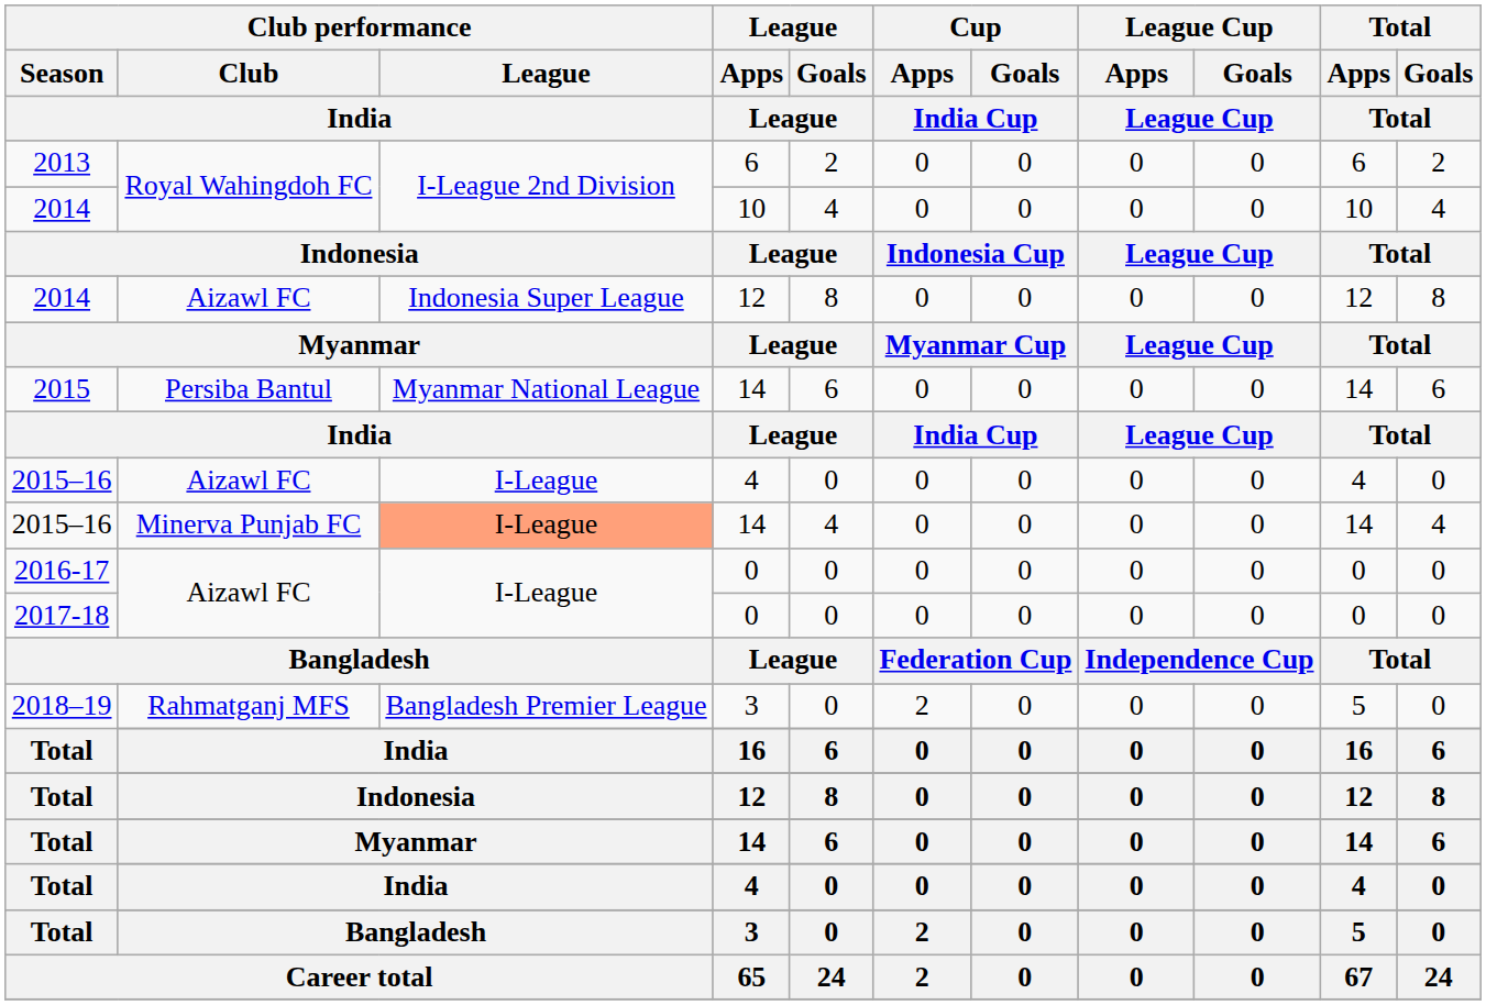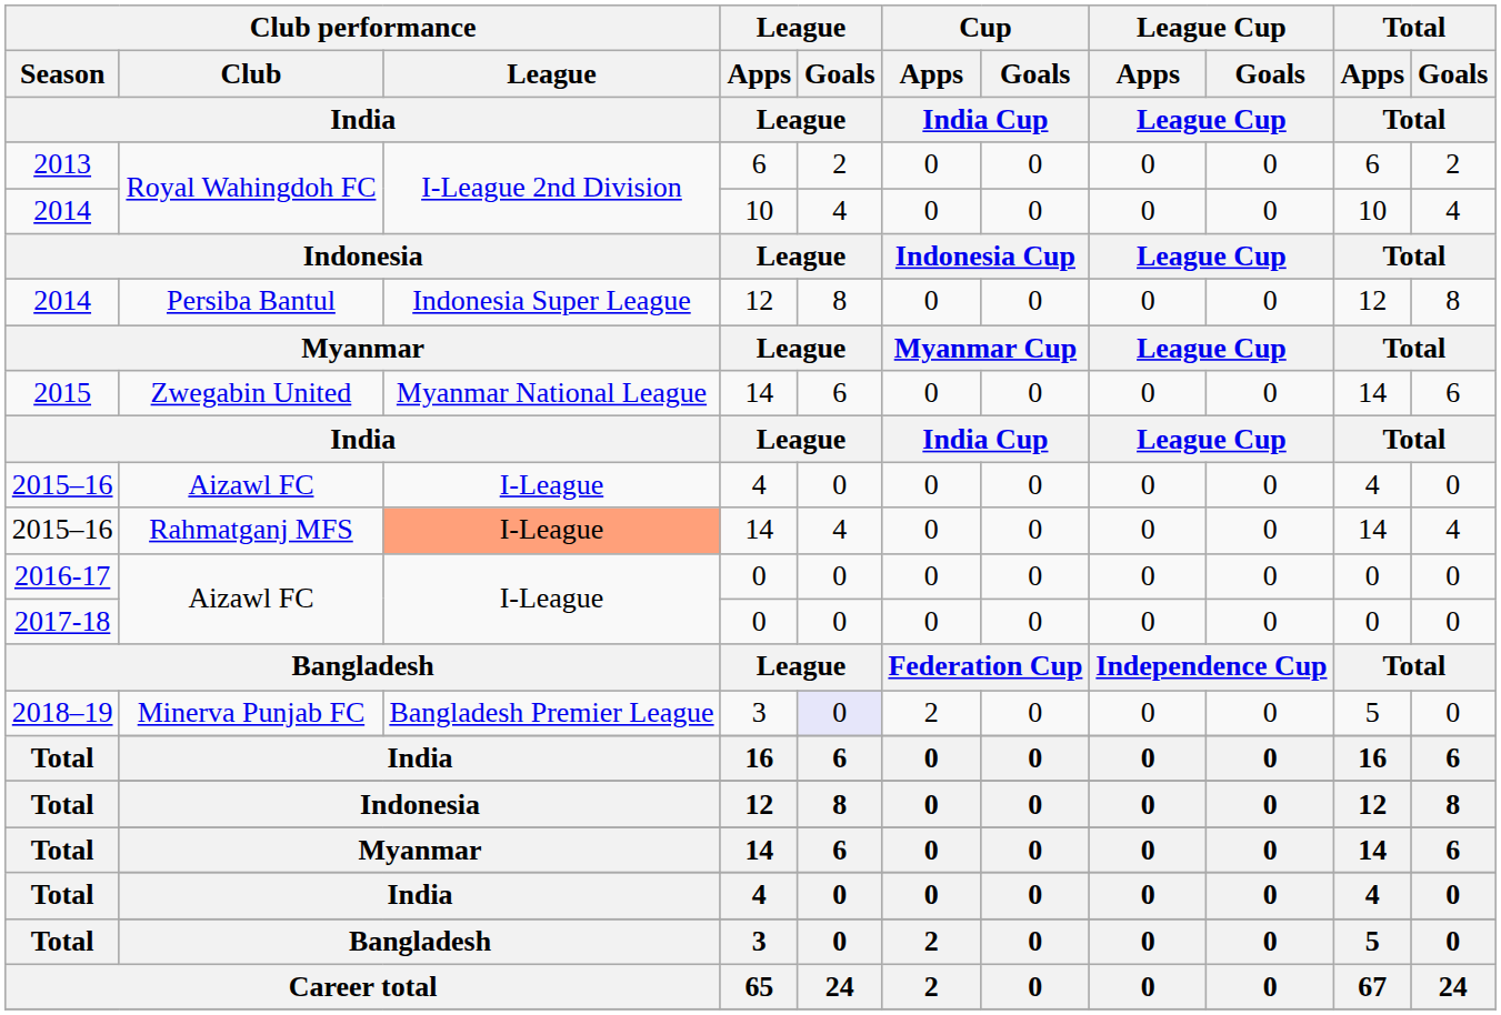2014 / 12 | Club performance / Club / India: Aizawl FC -> Persiba Bantul
2015 | Club performance / Club / India: Persiba Bantul -> Zwegabin United
2015–16 / 14 | Club performance / Club / India: Minerva Punjab FC -> Rahmatganj MFS
2018–19 | Club performance / Club / India: Rahmatganj MFS -> Minerva Punjab FC
2018–19 | League / Goals / League: no background -> lavender background
